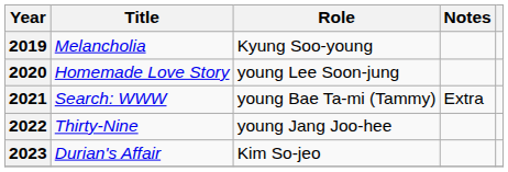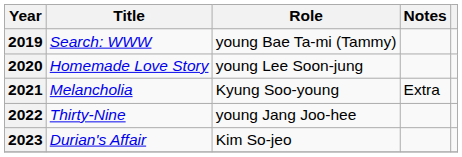2019 | Title: Melancholia -> Search: WWW
2019 | Role: Kyung Soo-young -> young Bae Ta-mi (Tammy)
2021 | Title: Search: WWW -> Melancholia
2021 | Role: young Bae Ta-mi (Tammy) -> Kyung Soo-young
